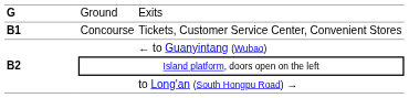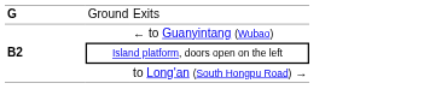- row: B1 | Concourse | Tickets, Customer Service Center, Convenient Stores
